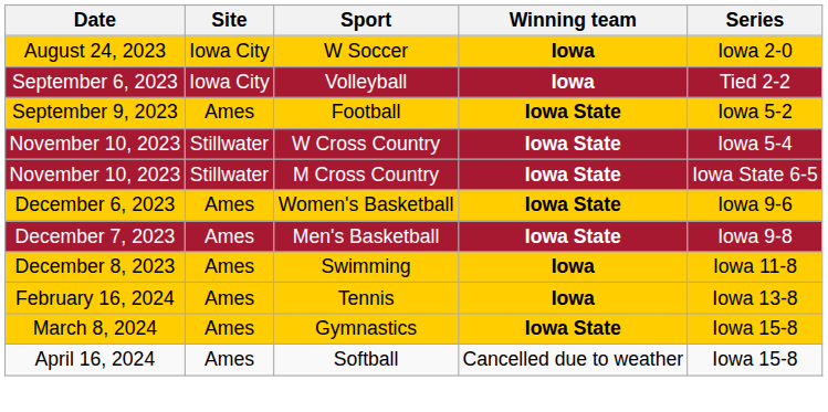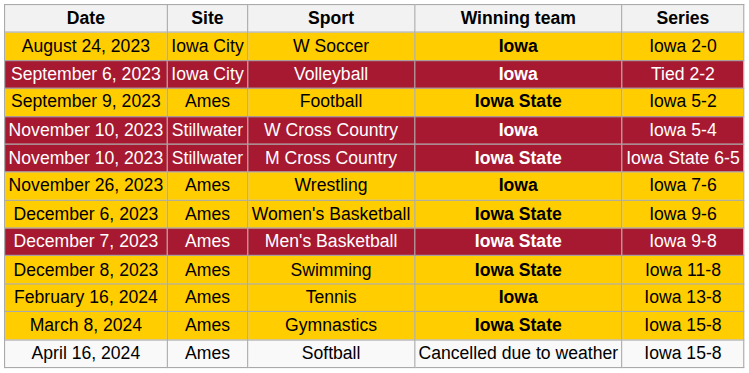W Cross Country | Winning team: Iowa State -> Iowa
+ row: November 26, 2023 | Ames | Wrestling | Iowa | Iowa 7-6
Swimming | Winning team: Iowa -> Iowa State
